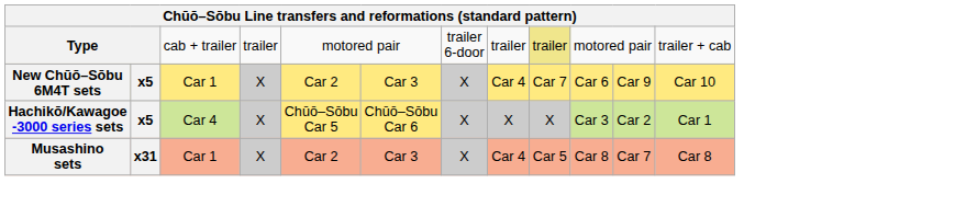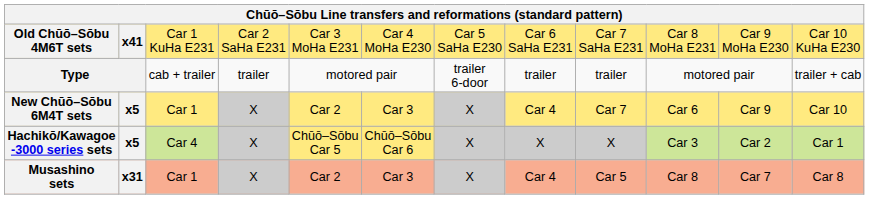+ row: Old Chūō–Sōbu 4M6T sets | x41 | Car 1 KuHa E231 | Car 2 SaHa E231 | Car 3 MoHa E231 | Car 4 MoHa E230 | Car 5 SaHa E230 | Car 6 SaHa E231 | Car 7 SaHa E231 | Car 8 MoHa E231 | Car 9 MoHa E230 | Car 10 KuHa E230
Type | column 9: khaki background -> no background
